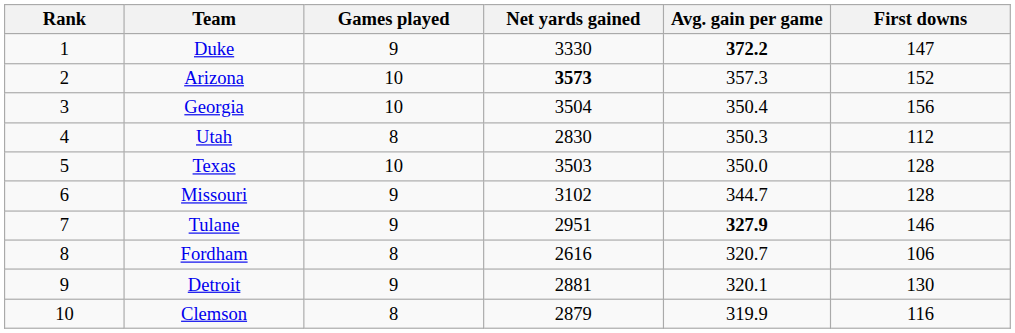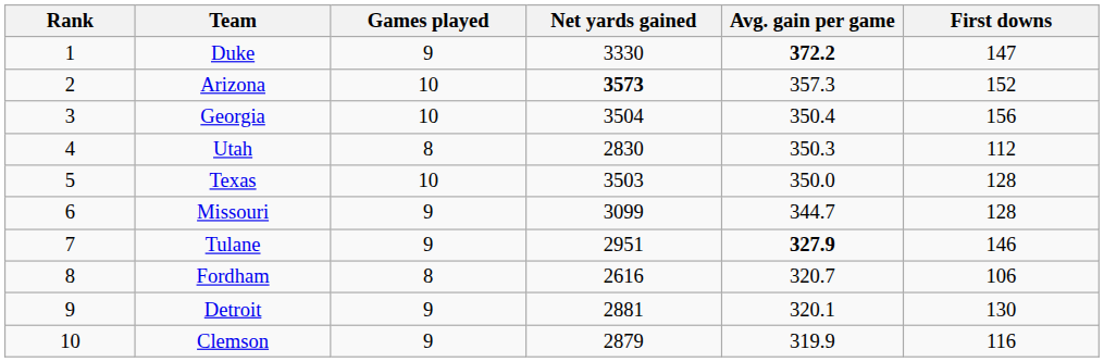Missouri | Net yards gained: 3102 -> 3099
Clemson | Games played: 8 -> 9
